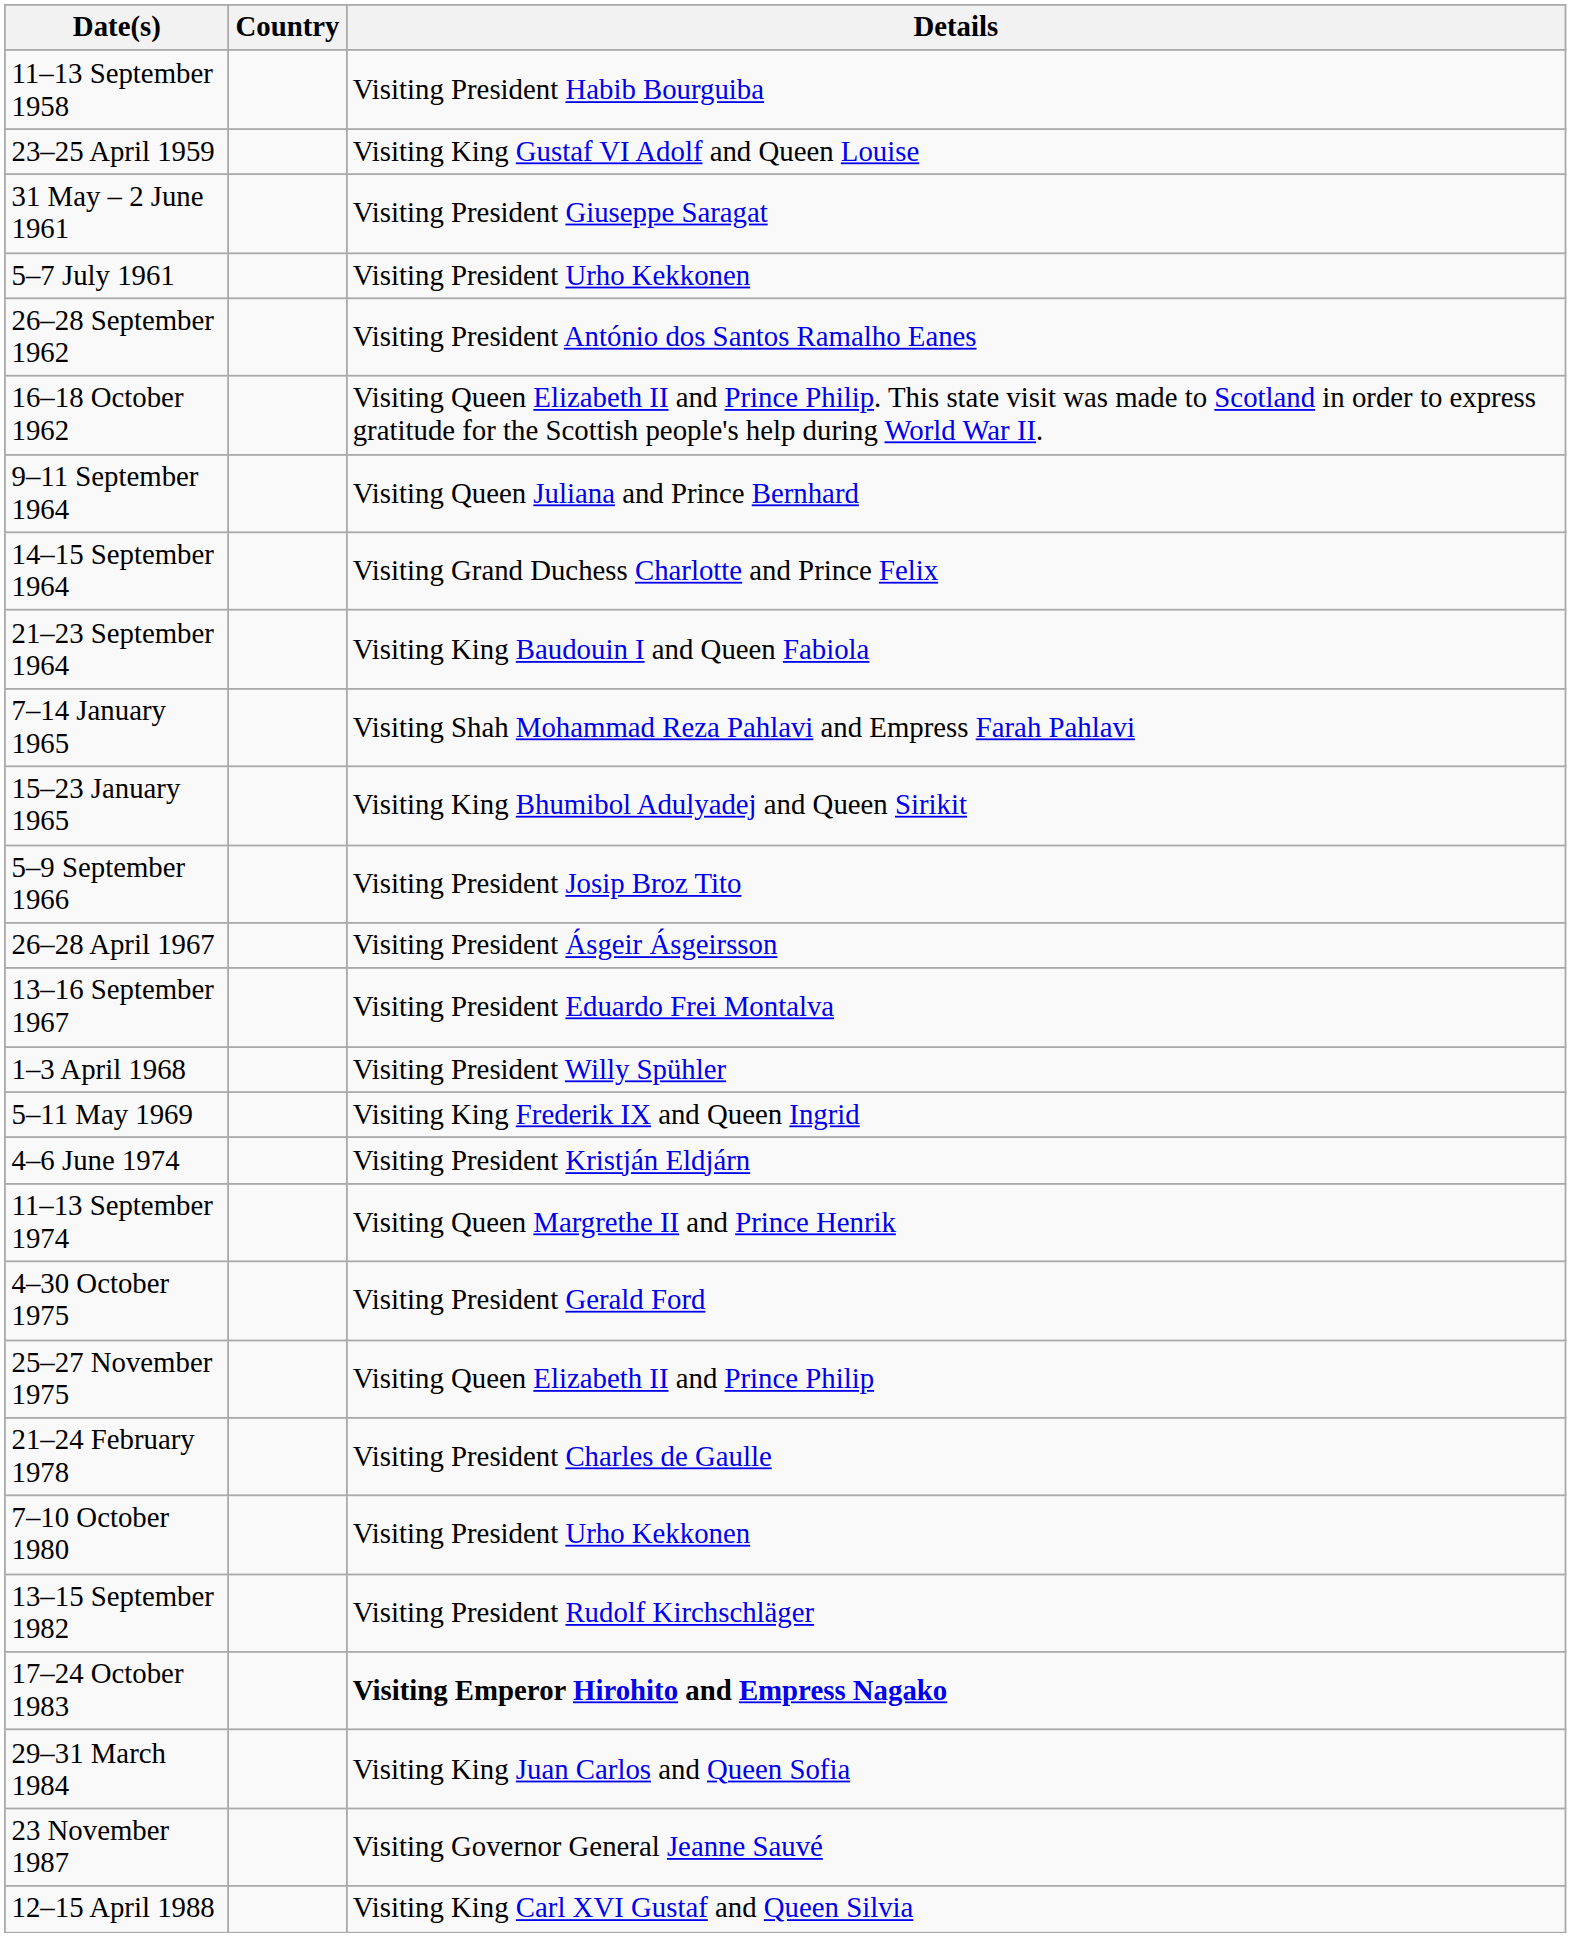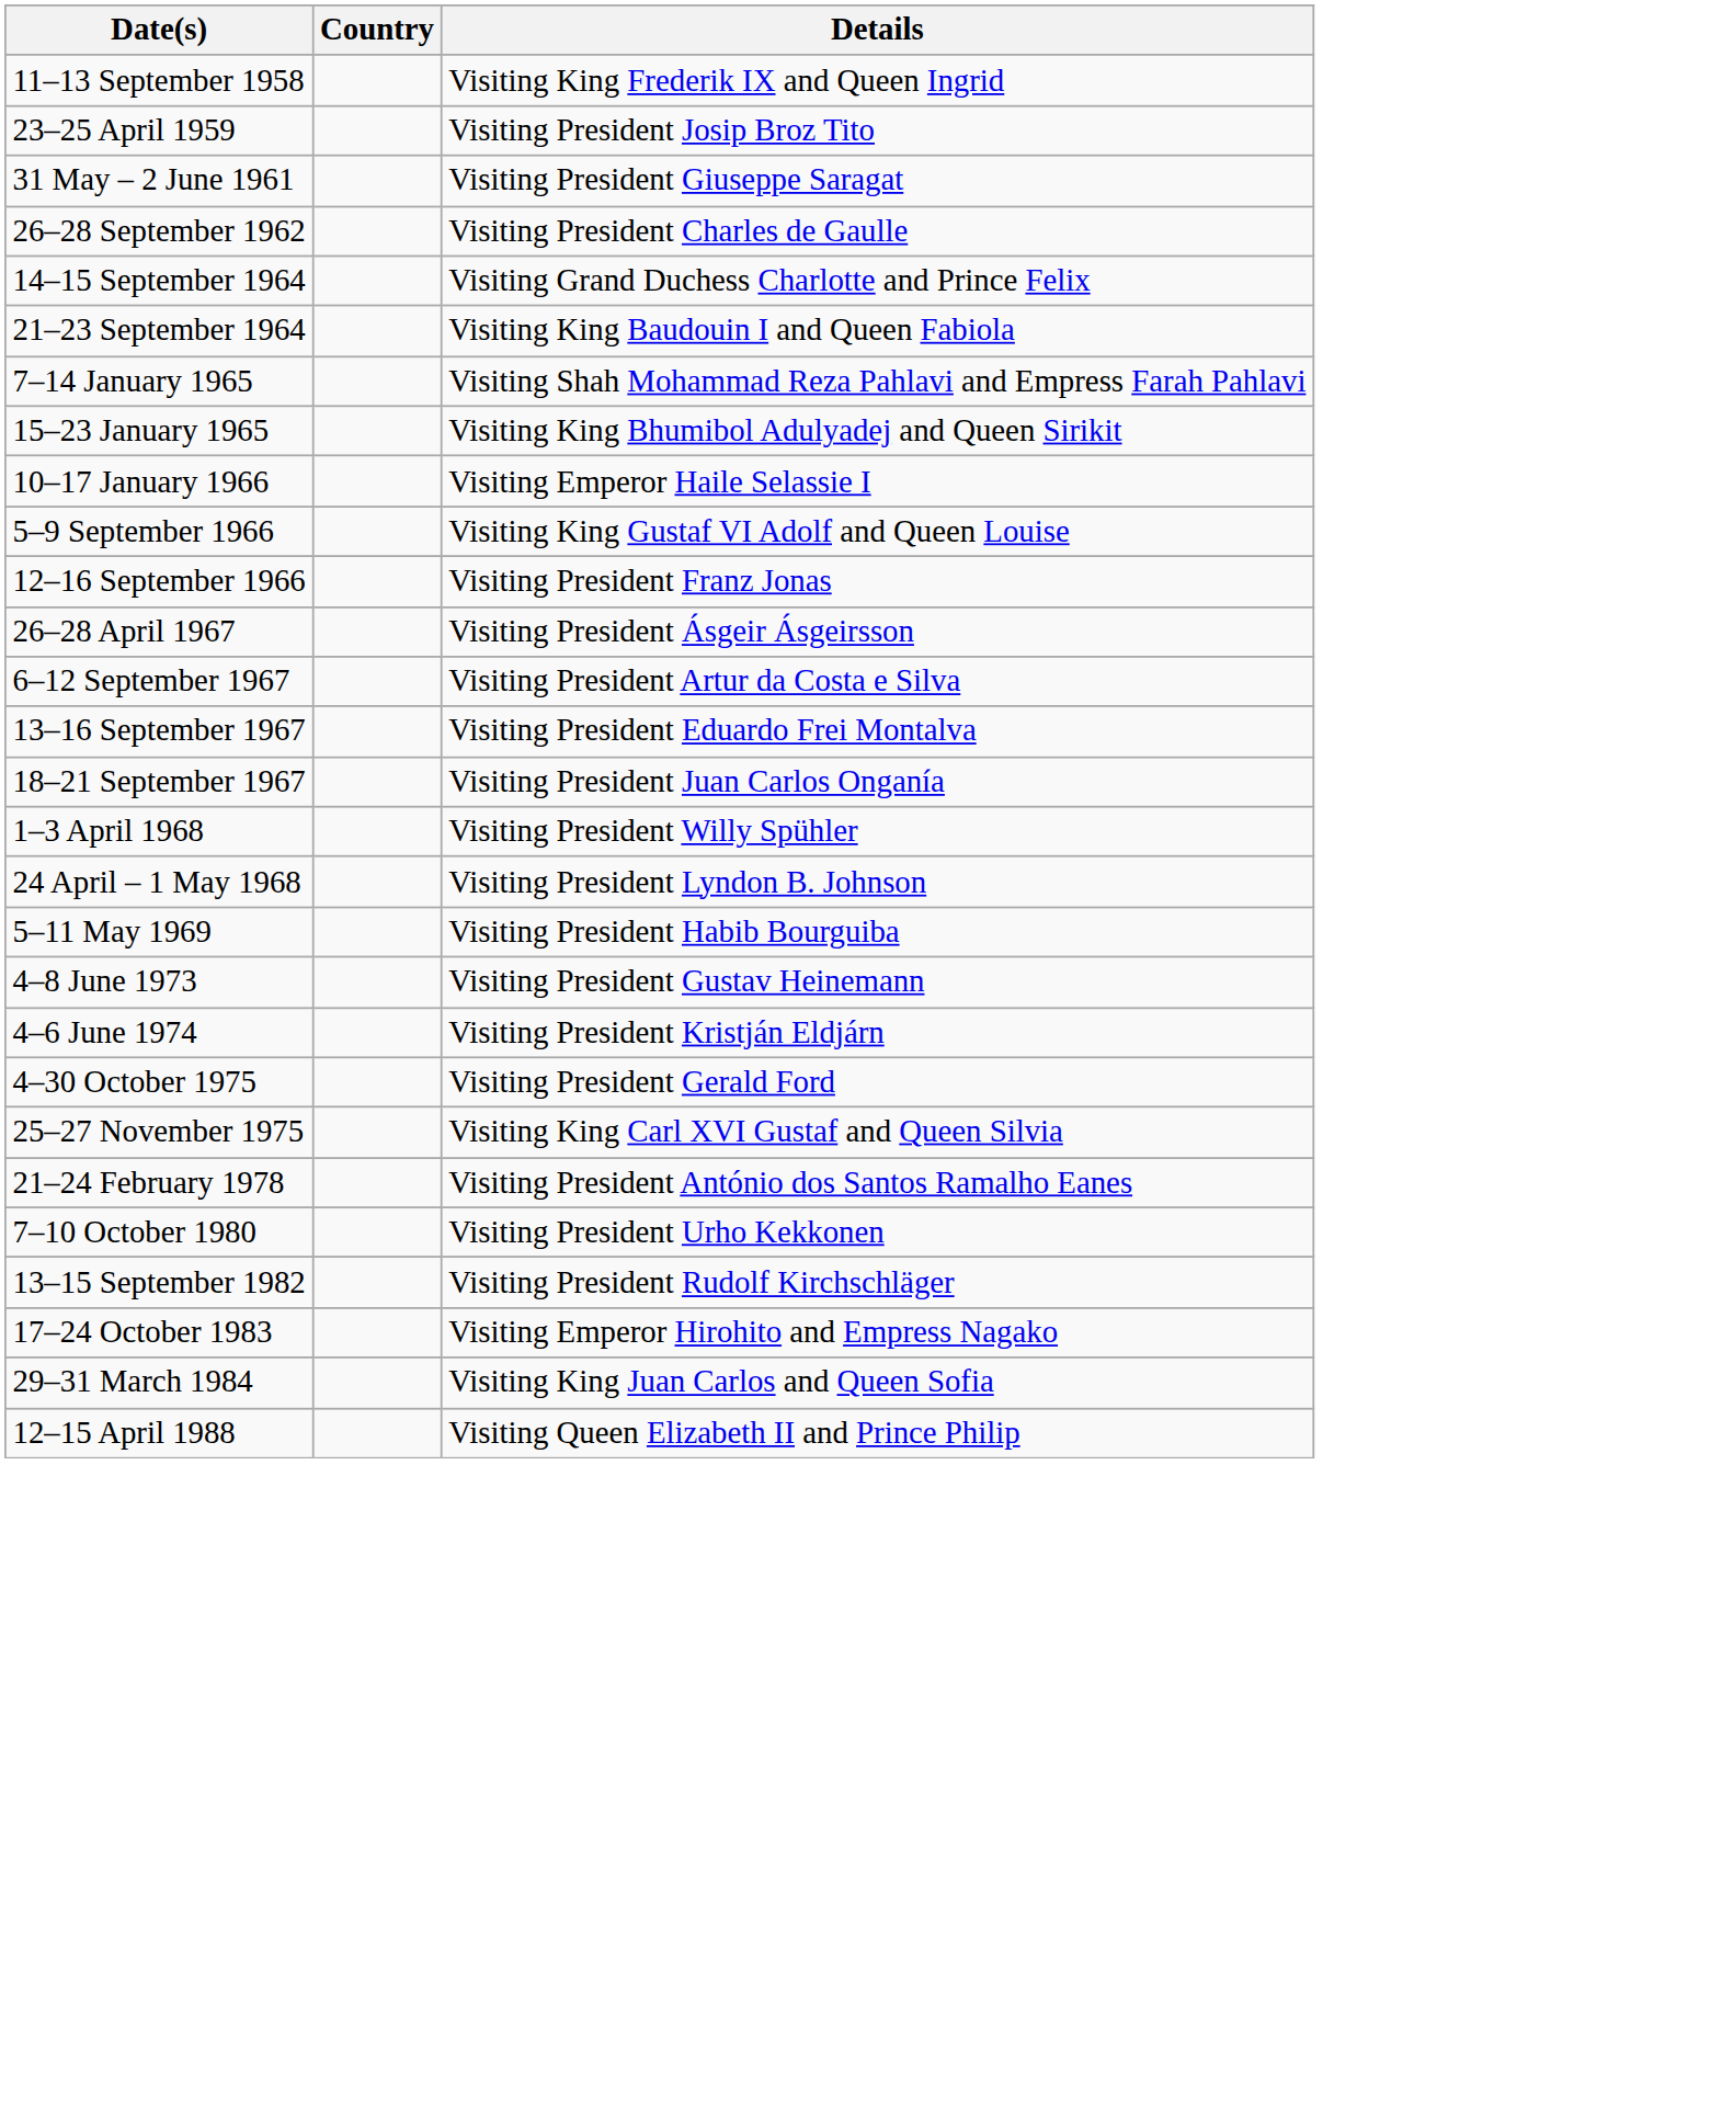11–13 September 1958 | Details: Visiting President Habib Bourguiba -> Visiting King Frederik IX and Queen Ingrid
23–25 April 1959 | Details: Visiting King Gustaf VI Adolf and Queen Louise -> Visiting President Josip Broz Tito
- row: 5–7 July 1961 | Visiting President Urho Kekkonen
26–28 September 1962 | Details: Visiting President António dos Santos Ramalho Eanes -> Visiting President Charles de Gaulle
- row: 16–18 October 1962 | Visiting Queen Elizabeth II and Prince Philip. This state visit was made to Scotland in order to express gratitude for the Scottish people's help during World War II.
- row: 9–11 September 1964 | Visiting Queen Juliana and Prince Bernhard
+ row: 10–17 January 1966 | Visiting Emperor Haile Selassie I
5–9 September 1966 | Details: Visiting President Josip Broz Tito -> Visiting King Gustaf VI Adolf and Queen Louise
+ row: 12–16 September 1966 | Visiting President Franz Jonas
+ row: 6–12 September 1967 | Visiting President Artur da Costa e Silva
+ row: 18–21 September 1967 | Visiting President Juan Carlos Onganía
+ row: 24 April – 1 May 1968 | Visiting President Lyndon B. Johnson
5–11 May 1969 | Details: Visiting King Frederik IX and Queen Ingrid -> Visiting President Habib Bourguiba
+ row: 4–8 June 1973 | Visiting President Gustav Heinemann
- row: 11–13 September 1974 | Visiting Queen Margrethe II and Prince Henrik
25–27 November 1975 | Details: Visiting Queen Elizabeth II and Prince Philip -> Visiting King Carl XVI Gustaf and Queen Silvia
21–24 February 1978 | Details: Visiting President Charles de Gaulle -> Visiting President António dos Santos Ramalho Eanes
17–24 October 1983 | Details: bold -> normal
- row: 23 November 1987 | Visiting Governor General Jeanne Sauvé
12–15 April 1988 | Details: Visiting King Carl XVI Gustaf and Queen Silvia -> Visiting Queen Elizabeth II and Prince Philip
